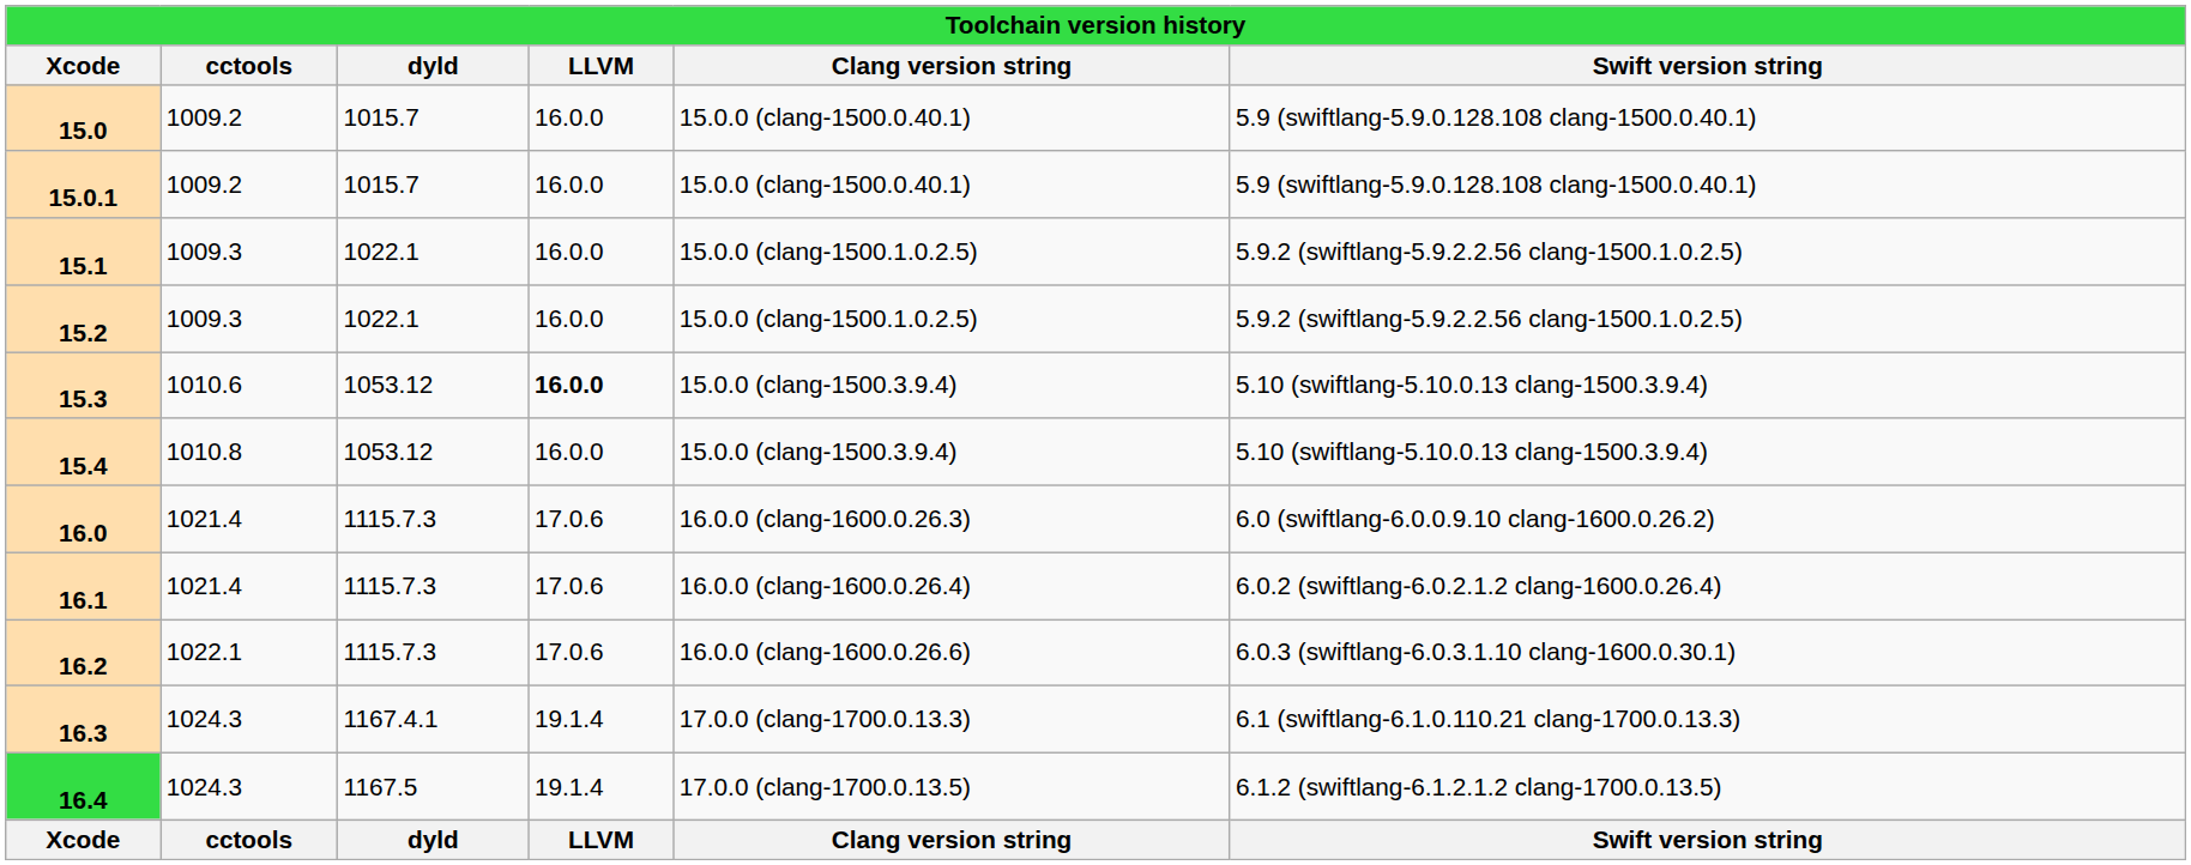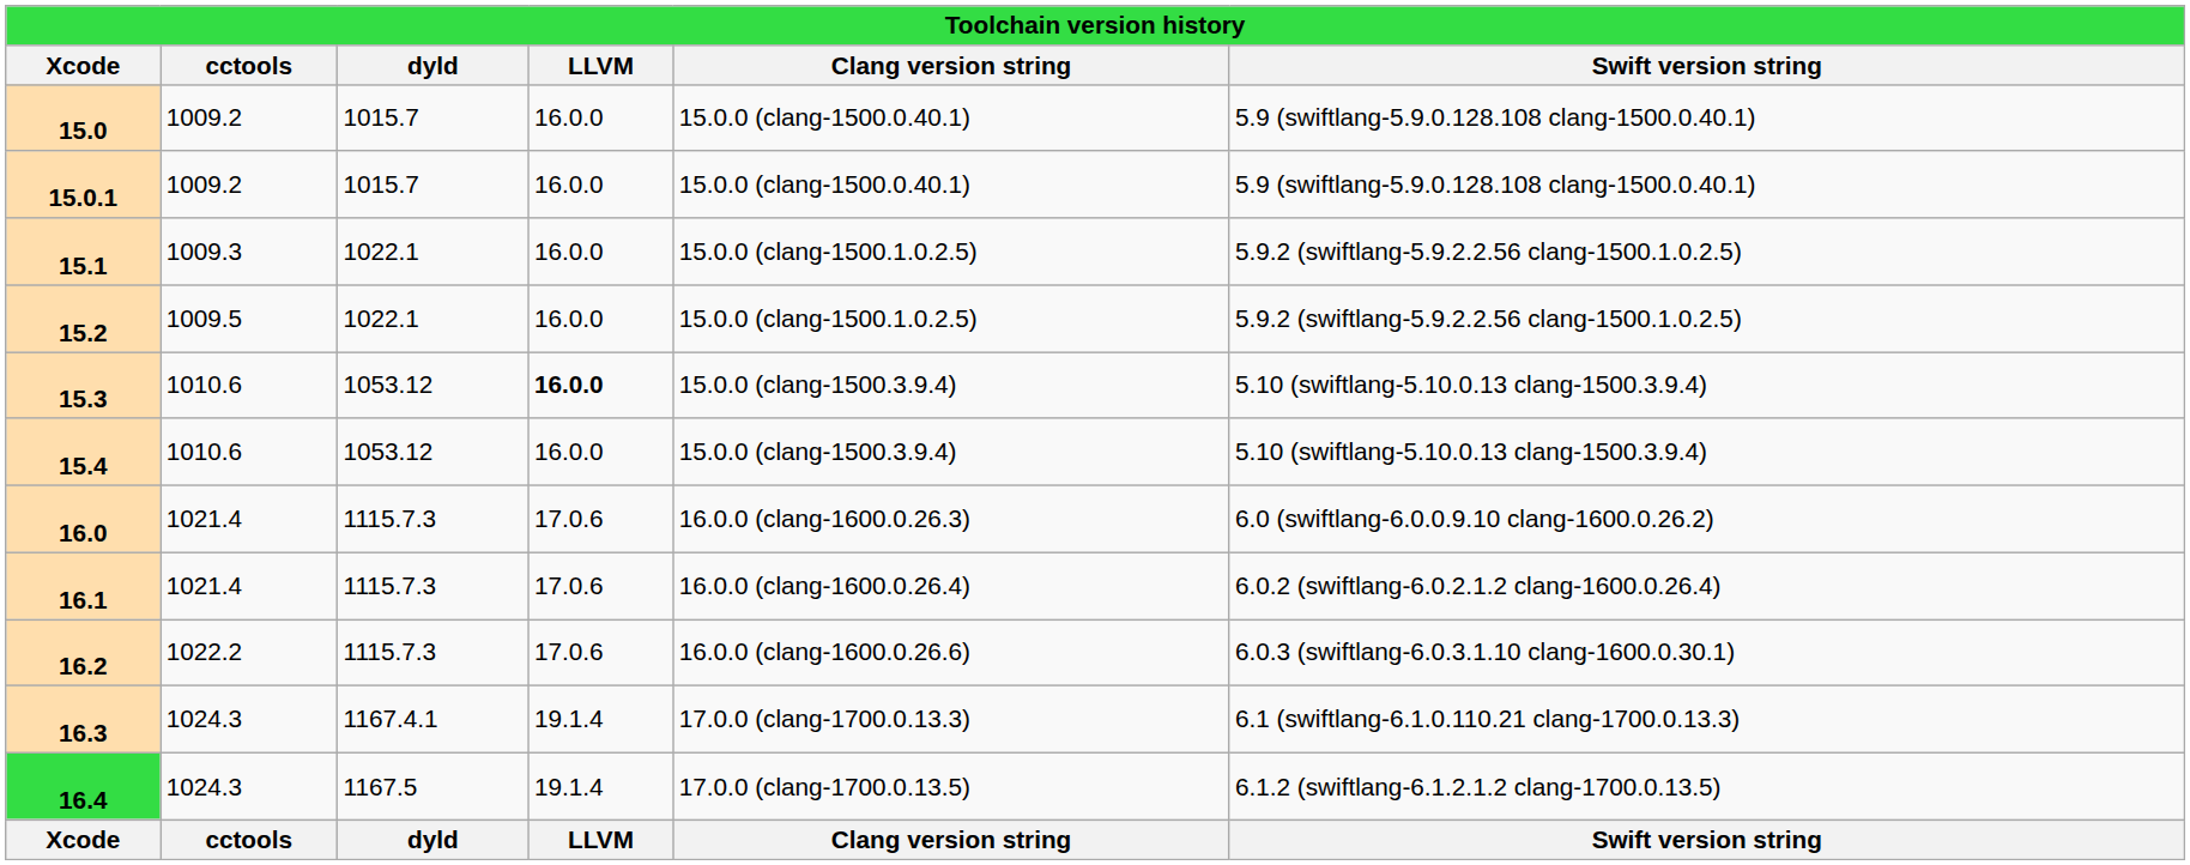15.2 | cctools: 1009.3 -> 1009.5
15.4 | cctools: 1010.8 -> 1010.6
16.2 | cctools: 1022.1 -> 1022.2
